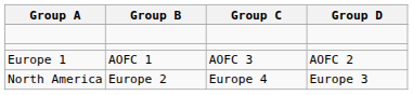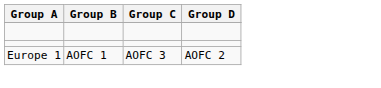- row: North America | Europe 2 | Europe 4 | Europe 3
